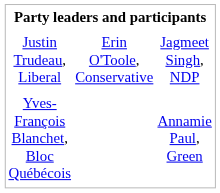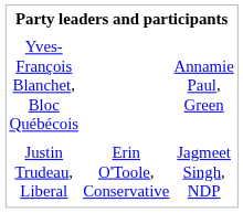rows swapped: Justin Trudeau, Liberal <-> Yves-François Blanchet, Bloc Québécois
